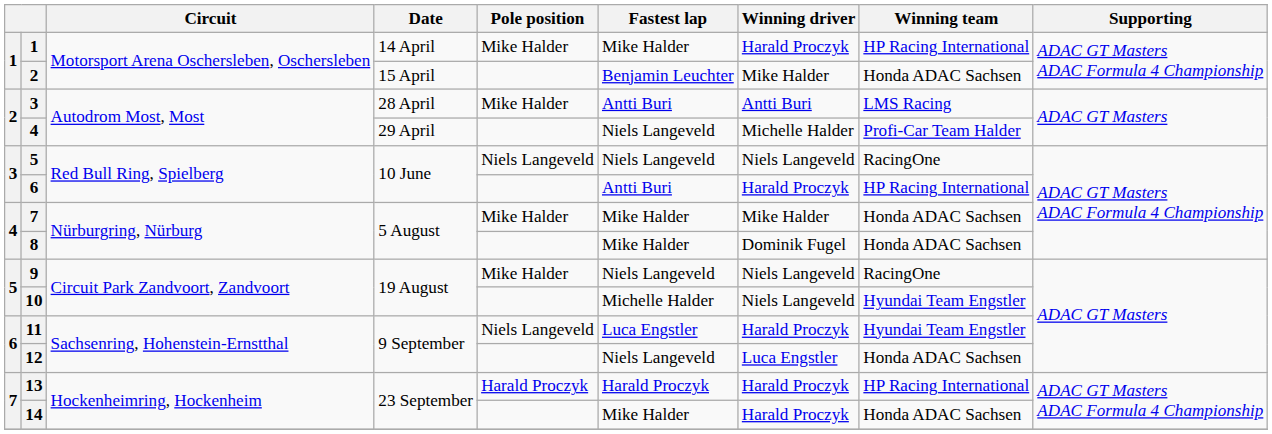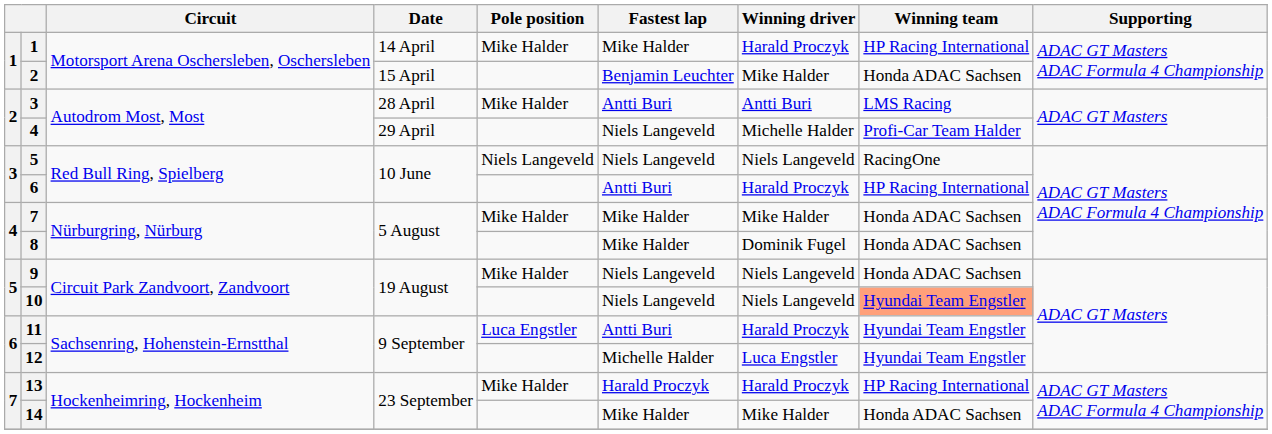9 | Winning team: RacingOne -> Honda ADAC Sachsen
10 | Fastest lap: Michelle Halder -> Niels Langeveld
10 | Winning team: no background -> lightsalmon background
11 | Pole position: Niels Langeveld -> Luca Engstler
11 | Fastest lap: Luca Engstler -> Antti Buri
12 | Fastest lap: Niels Langeveld -> Michelle Halder
12 | Winning team: Honda ADAC Sachsen -> Hyundai Team Engstler
13 | Pole position: Harald Proczyk -> Mike Halder
14 | Winning driver: Harald Proczyk -> Mike Halder
